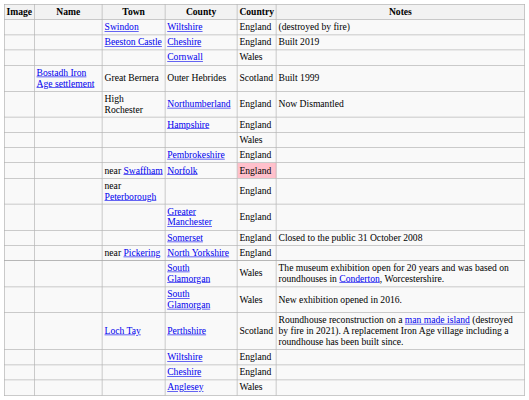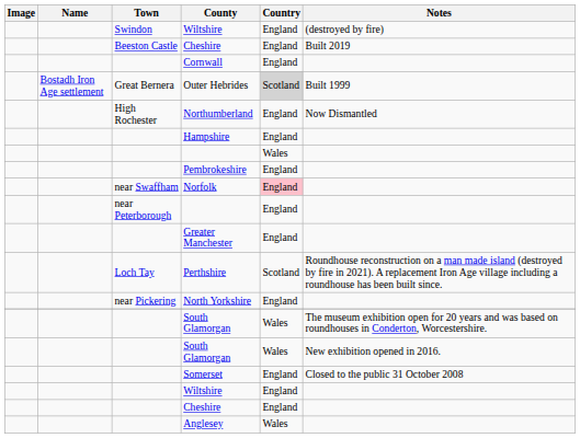Cornwall | Country: Wales -> England
Outer Hebrides | Country: no background -> lightgrey background
rows swapped: Somerset <-> Perthshire
